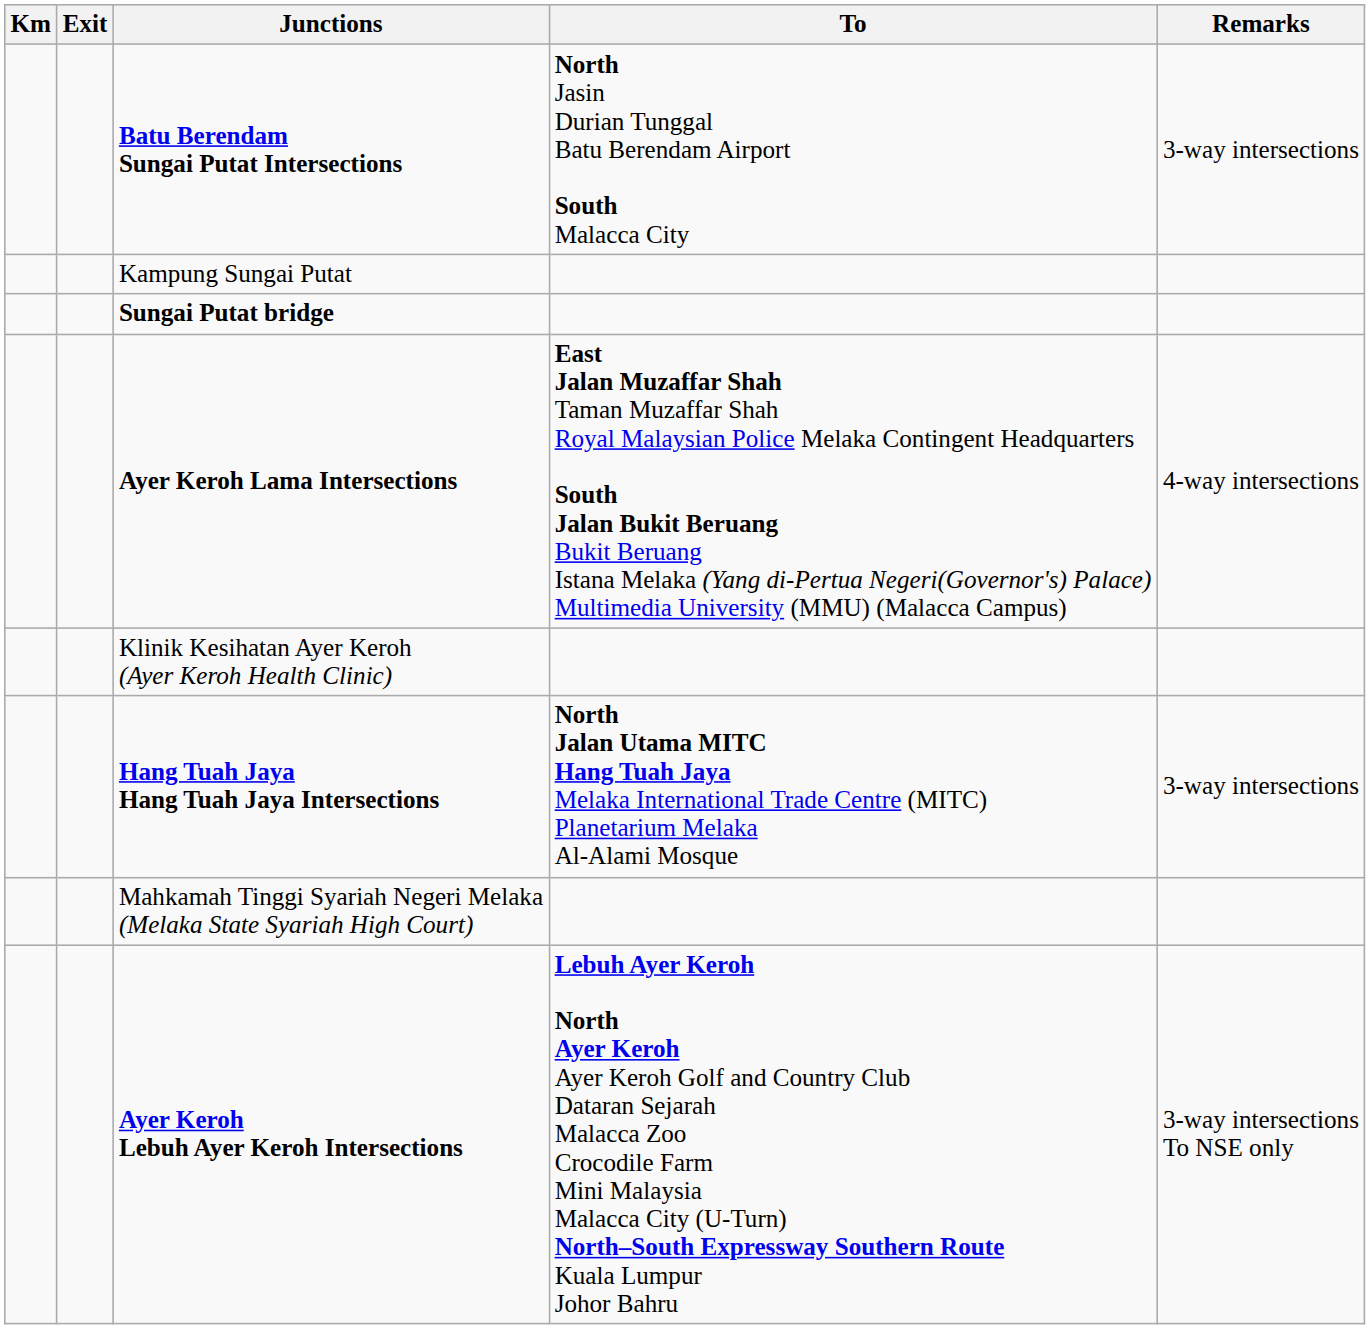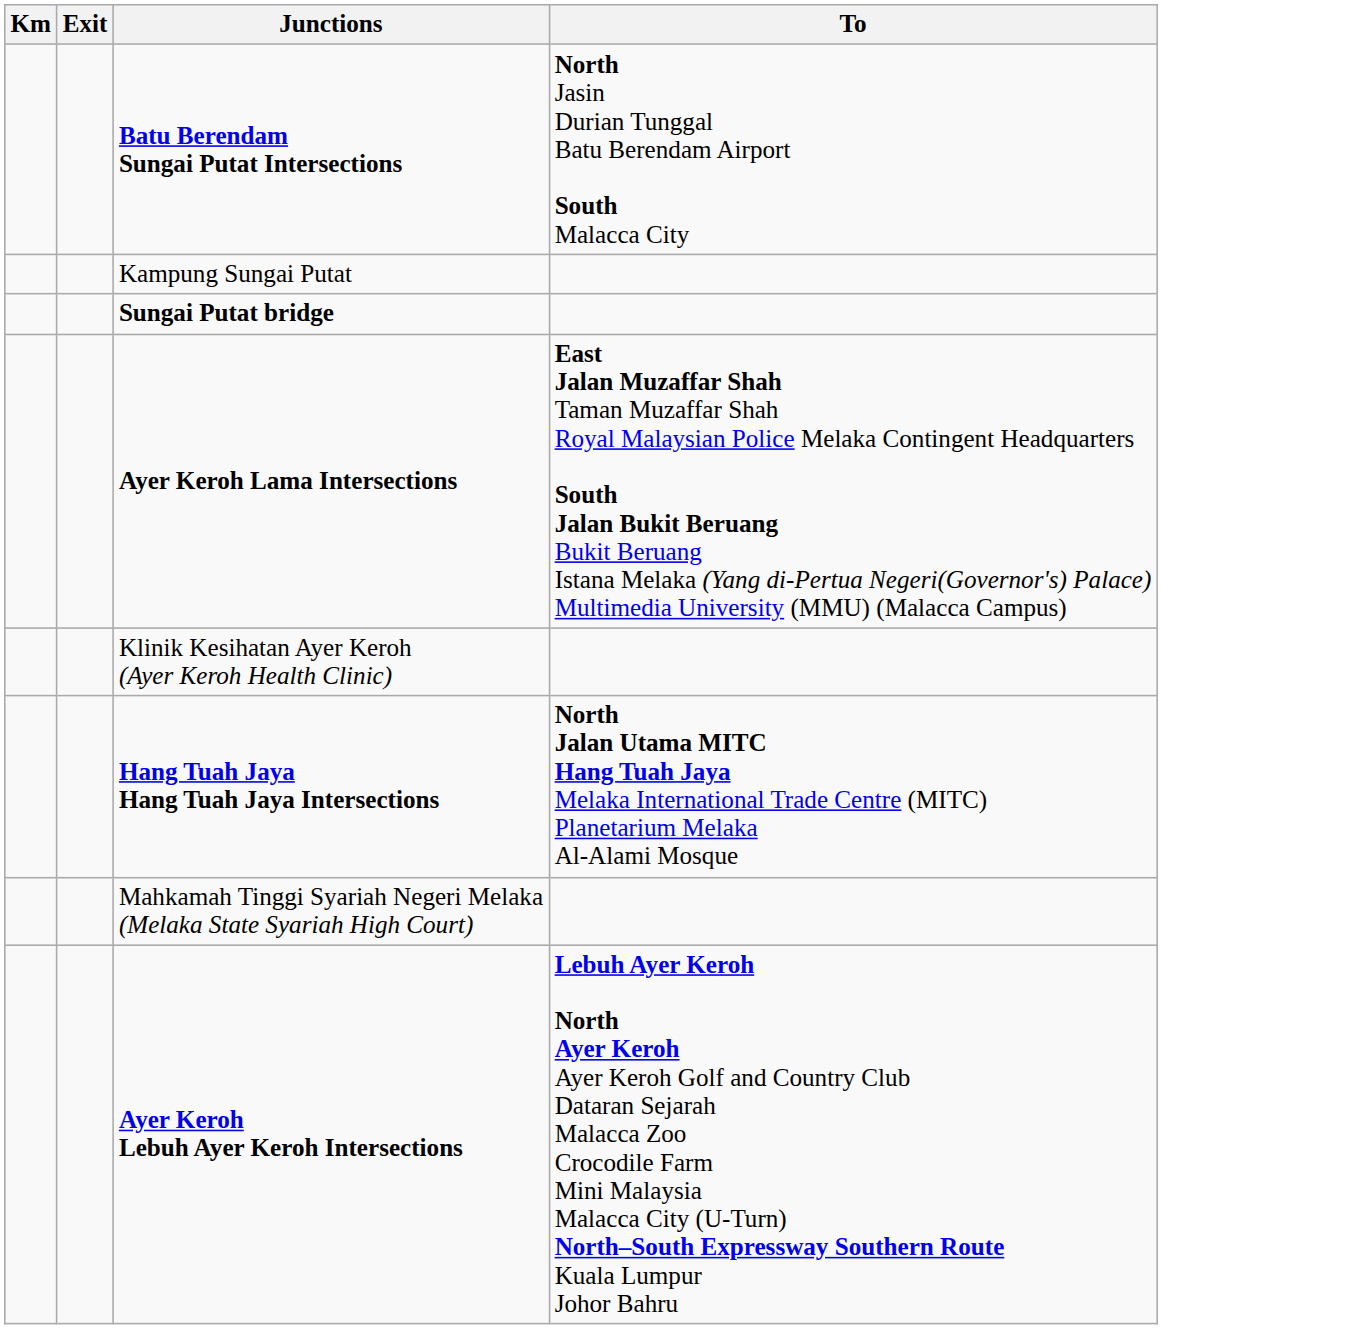- column: Remarks | 3-way intersections | 4-way intersections | 3-way intersections | 3-way intersections To NSE only
